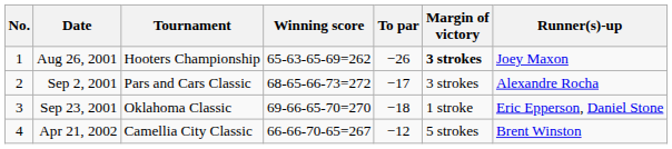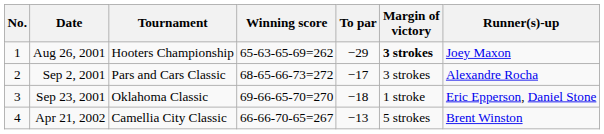Aug 26, 2001 | To par: −26 -> −29
Apr 21, 2002 | To par: −12 -> −13
